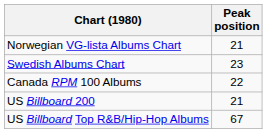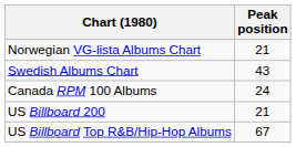Swedish Albums Chart | Peak position: 23 -> 43
Canada RPM 100 Albums | Peak position: 22 -> 24
